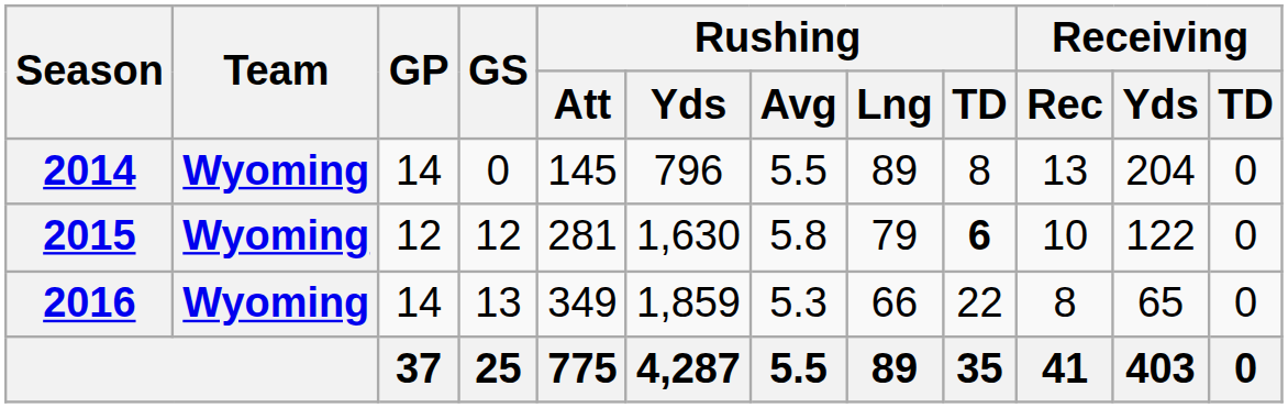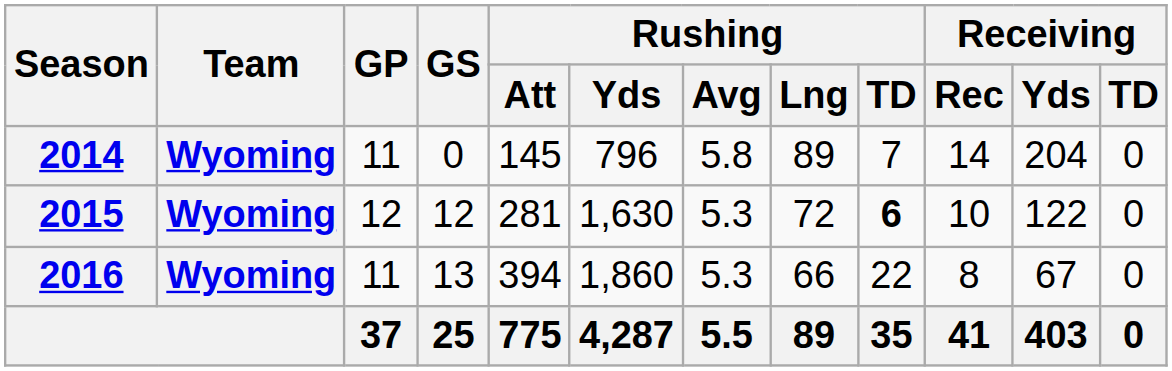2014 | GP: 14 -> 11
2014 | Rushing / Avg: 5.5 -> 5.8
2014 | Rushing / TD: 8 -> 7
2014 | Receiving / Rec: 13 -> 14
2015 | Rushing / Avg: 5.8 -> 5.3
2015 | Rushing / Lng: 79 -> 72
2016 | GP: 14 -> 11
2016 | Rushing / Att: 349 -> 394
2016 | Rushing / Yds: 1,859 -> 1,860
2016 | Receiving / Yds: 65 -> 67
